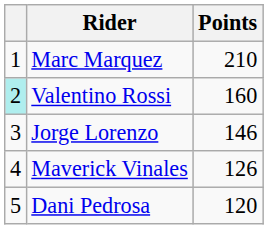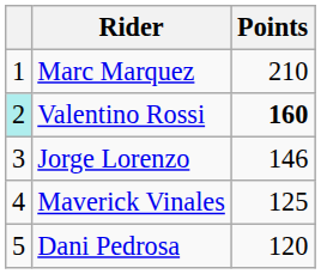Valentino Rossi | Points: normal -> bold
Maverick Vinales | Points: 126 -> 125
